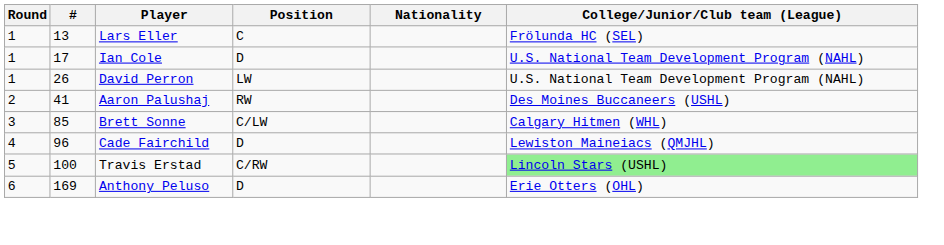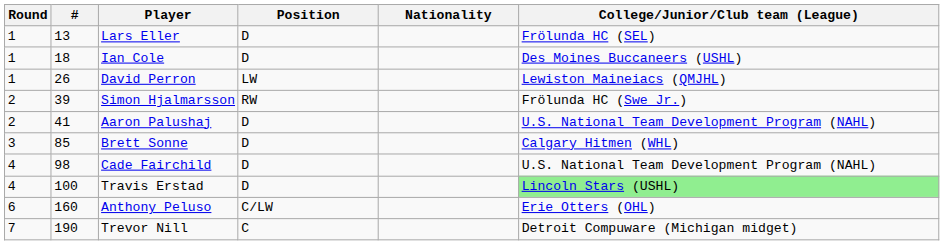Lars Eller | Position: C -> D
Ian Cole | #: 17 -> 18
Ian Cole | College/Junior/Club team (League): U.S. National Team Development Program (NAHL) -> Des Moines Buccaneers (USHL)
David Perron | College/Junior/Club team (League): U.S. National Team Development Program (NAHL) -> Lewiston Maineiacs (QMJHL)
+ row: 2 | 39 | Simon Hjalmarsson | RW | Frölunda HC (Swe Jr.)
Aaron Palushaj | Position: RW -> D
Aaron Palushaj | College/Junior/Club team (League): Des Moines Buccaneers (USHL) -> U.S. National Team Development Program (NAHL)
Brett Sonne | Position: C/LW -> D
Cade Fairchild | #: 96 -> 98
Cade Fairchild | College/Junior/Club team (League): Lewiston Maineiacs (QMJHL) -> U.S. National Team Development Program (NAHL)
Travis Erstad | Round: 5 -> 4
Travis Erstad | Position: C/RW -> D
Anthony Peluso | #: 169 -> 160
Anthony Peluso | Position: D -> C/LW
+ row: 7 | 190 | Trevor Nill | C | Detroit Compuware (Michigan midget)
